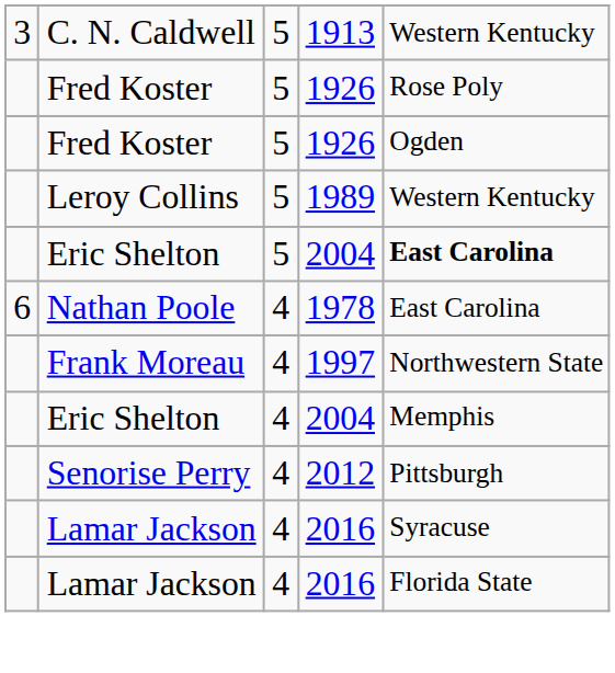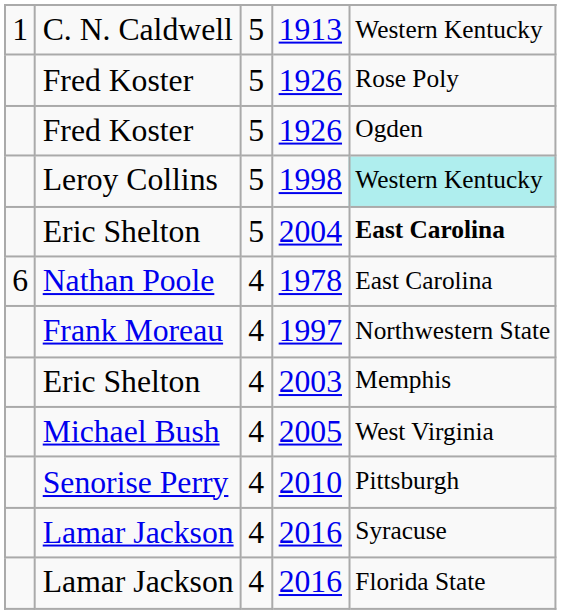C. N. Caldwell | column 1: 3 -> 1
Leroy Collins | column 4: 1989 -> 1998
Leroy Collins | column 5: no background -> paleturquoise background
Eric Shelton / 4 | column 4: 2004 -> 2003
+ row: Michael Bush | 4 | 2005 | West Virginia
Senorise Perry | column 4: 2012 -> 2010
